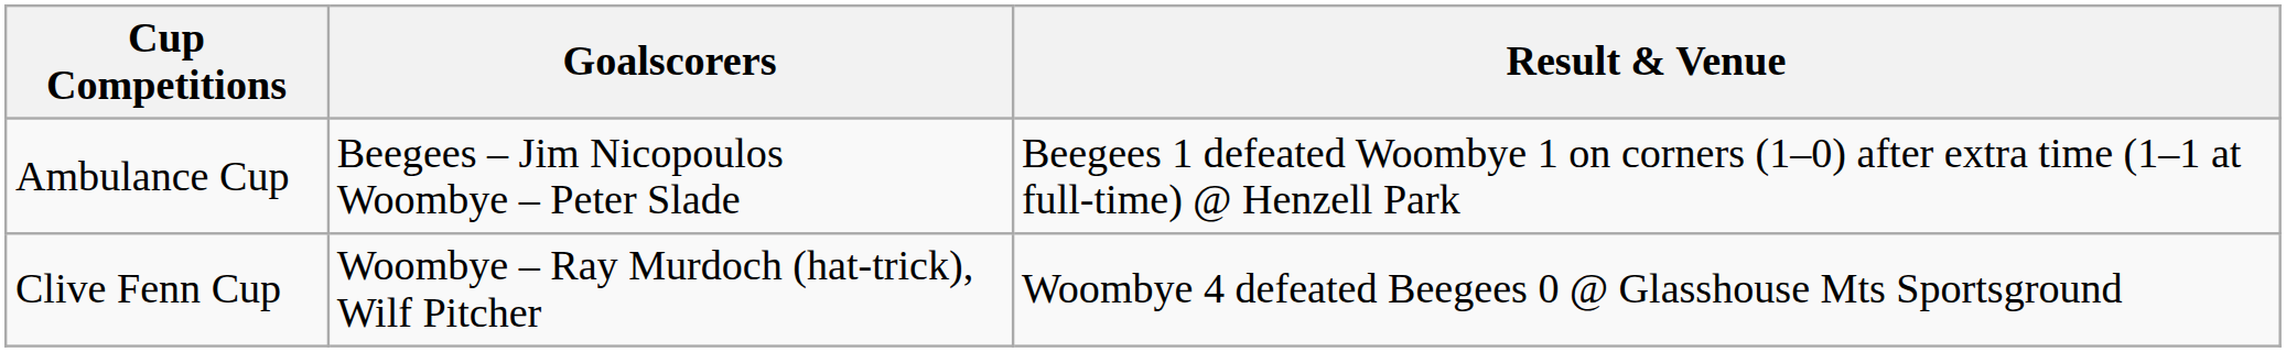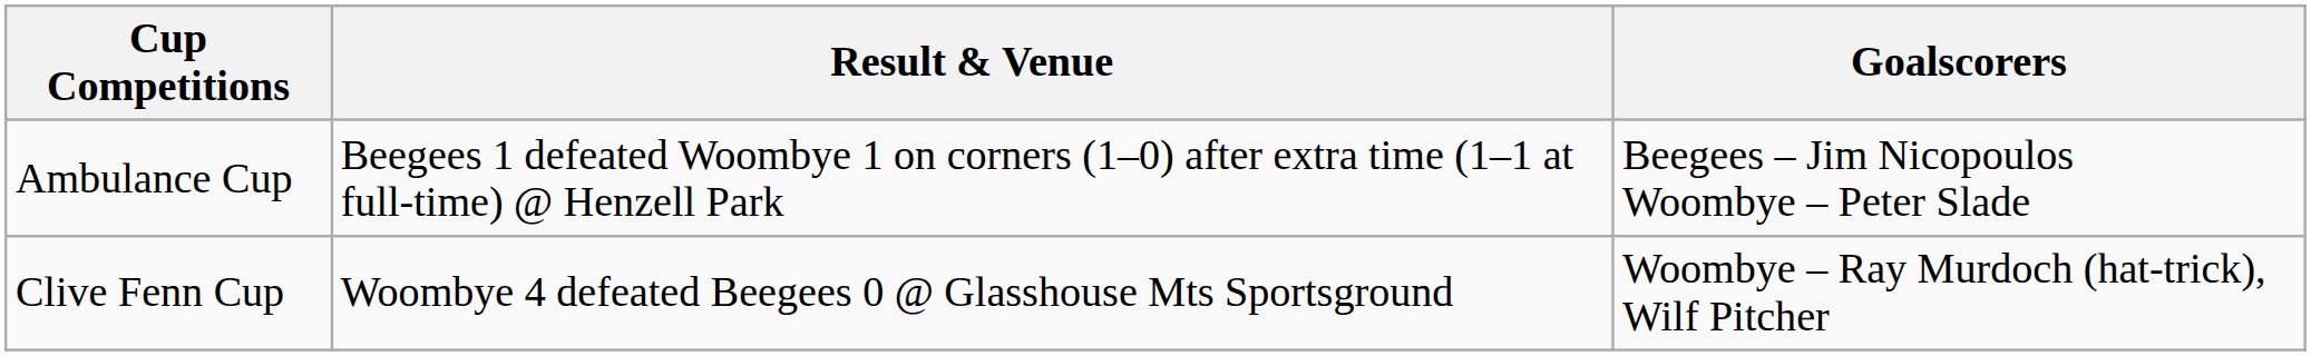columns swapped: Result & Venue <-> Goalscorers
